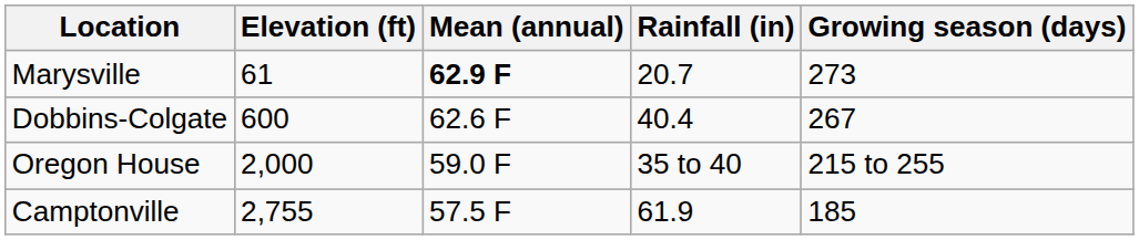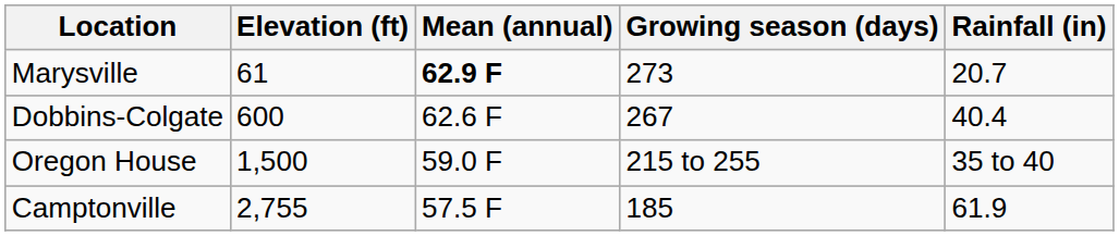columns swapped: Rainfall (in) <-> Growing season (days)
Oregon House | Elevation (ft): 2,000 -> 1,500
